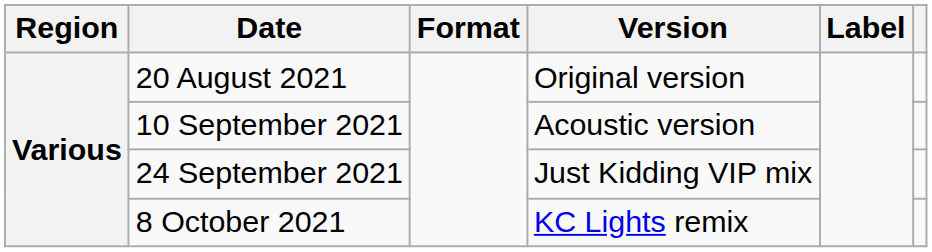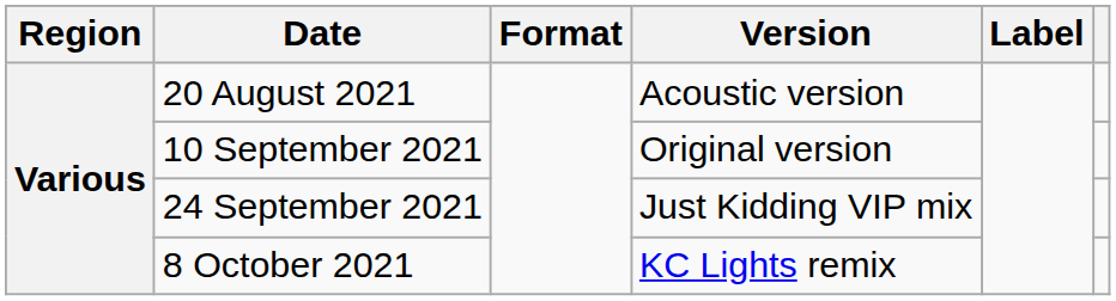20 August 2021 | Version: Original version -> Acoustic version
10 September 2021 | Version: Acoustic version -> Original version
